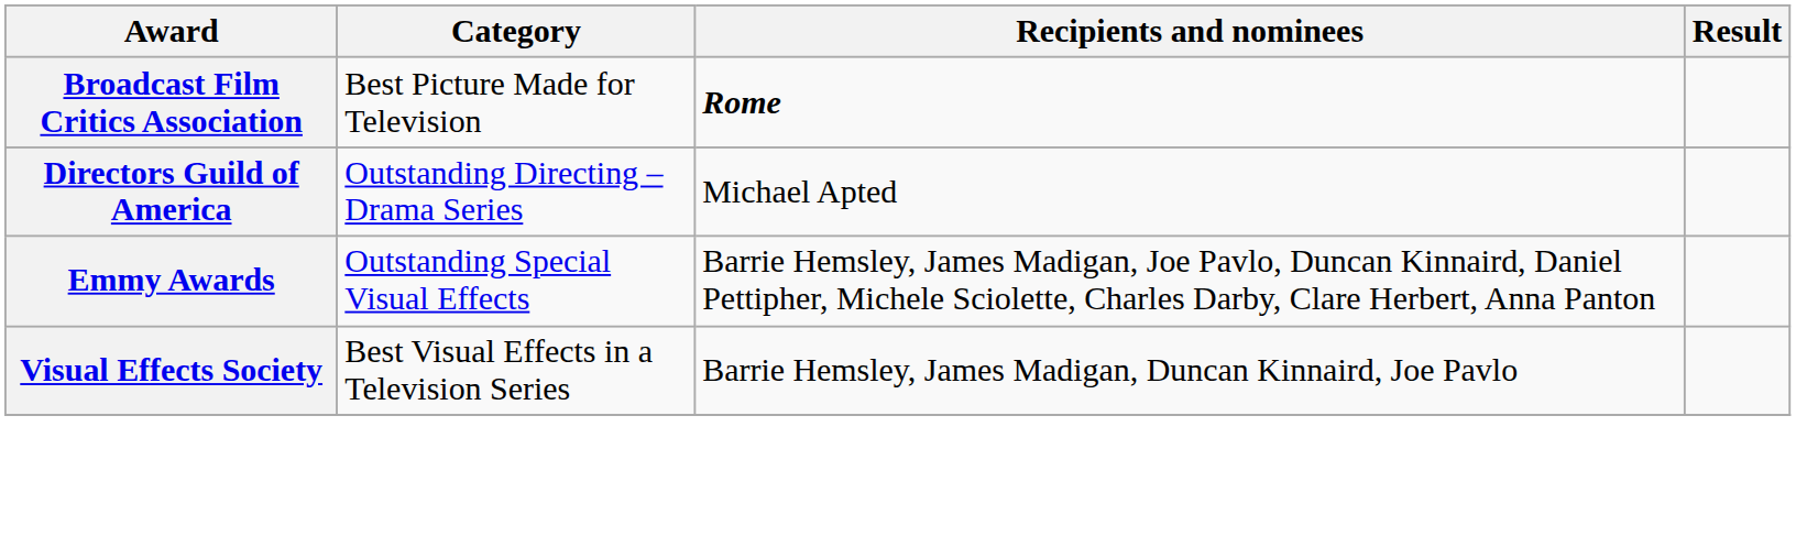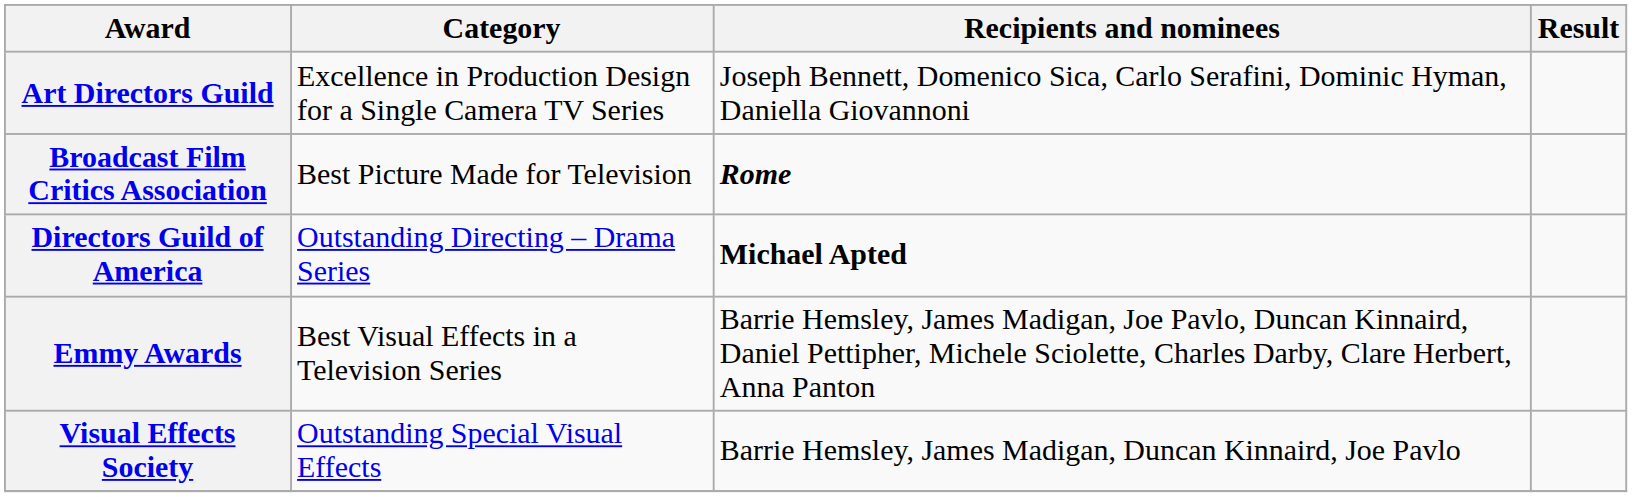+ row: Art Directors Guild | Excellence in Production Design for a Single Camera TV Series | Joseph Bennett, Domenico Sica, Carlo Serafini, Dominic Hyman, Daniella Giovannoni
Directors Guild of America | Recipients and nominees: normal -> bold
Emmy Awards | Category: Outstanding Special Visual Effects -> Best Visual Effects in a Television Series
Visual Effects Society | Category: Best Visual Effects in a Television Series -> Outstanding Special Visual Effects
